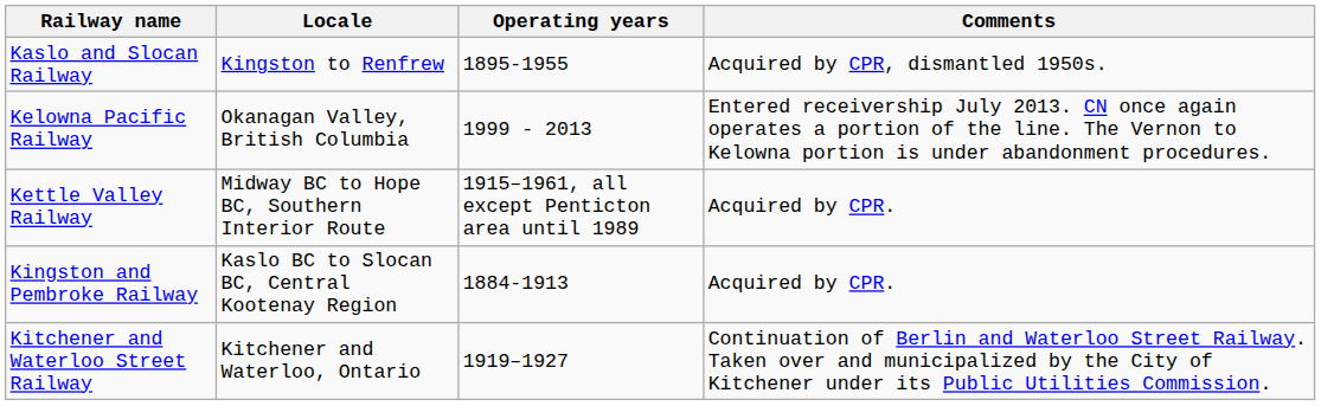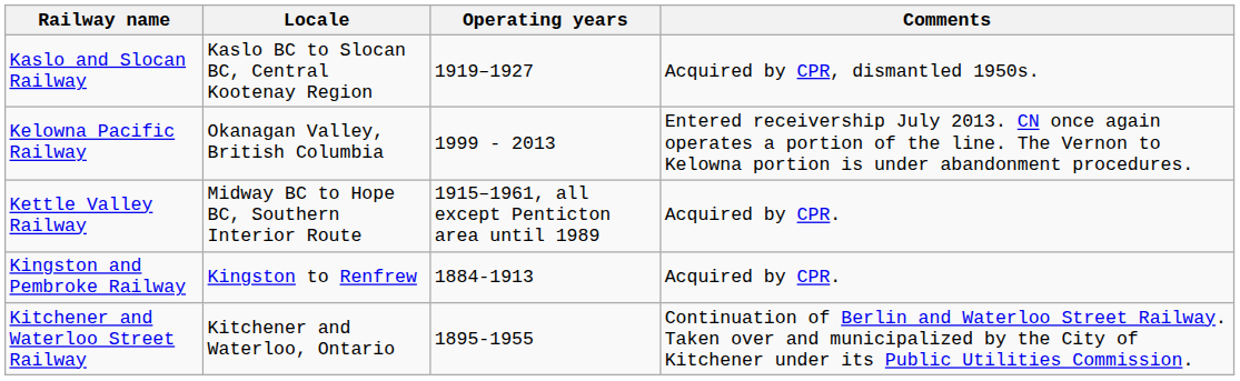Kaslo and Slocan Railway | Locale: Kingston to Renfrew -> Kaslo BC to Slocan BC, Central Kootenay Region
Kaslo and Slocan Railway | Operating years: 1895-1955 -> 1919–1927
Kingston and Pembroke Railway | Locale: Kaslo BC to Slocan BC, Central Kootenay Region -> Kingston to Renfrew
Kitchener and Waterloo Street Railway | Operating years: 1919–1927 -> 1895-1955
